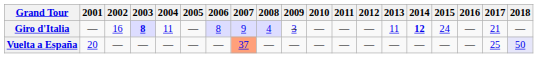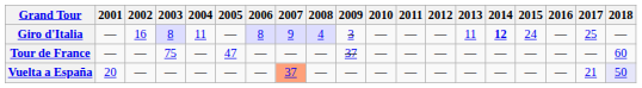Giro d'Italia | 2003: bold -> normal
Giro d'Italia | 2017: 21 -> 25
+ row: Tour de France | — | — | 75 | — | 47 | — | — | — | 37 | — | — | — | — | — | — | — | — | 60
Vuelta a España | 2017: 25 -> 21
